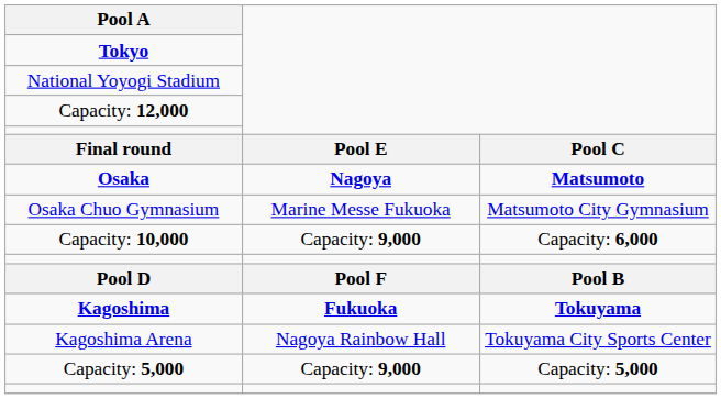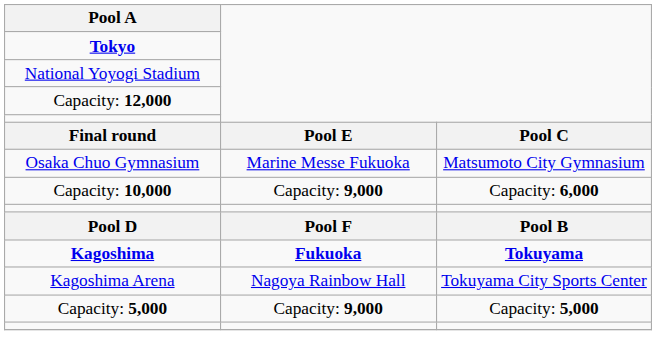- row: Osaka | Nagoya | Matsumoto
